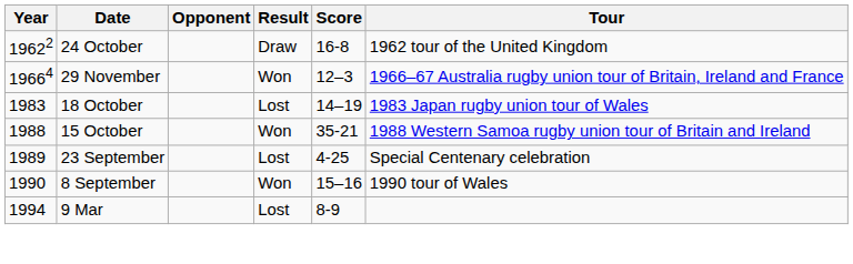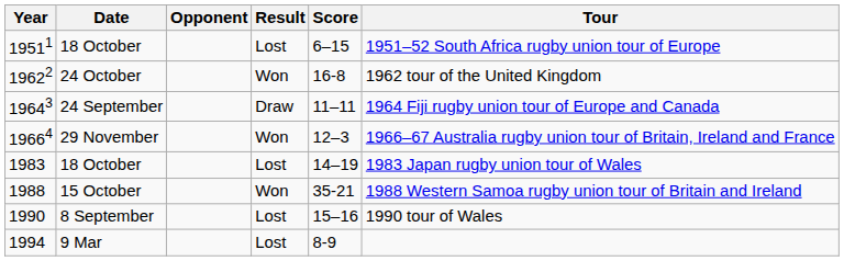+ row: 19511 | 18 October | Lost | 6–15 | 1951–52 South Africa rugby union tour of Europe
19622 | Result: Draw -> Won
+ row: 19643 | 24 September | Draw | 11–11 | 1964 Fiji rugby union tour of Europe and Canada
- row: 1989 | 23 September | Lost | 4-25 | Special Centenary celebration
1990 | Result: Won -> Lost
